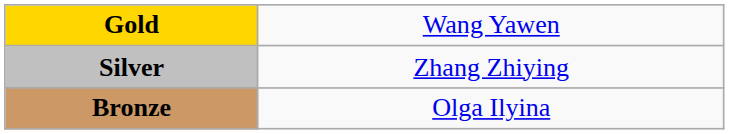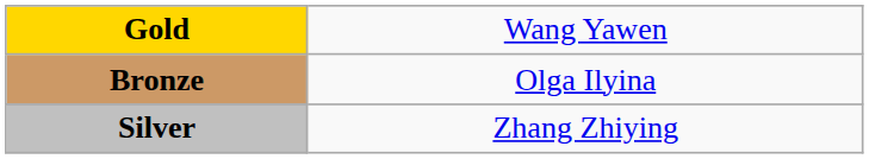rows swapped: Silver <-> Bronze
